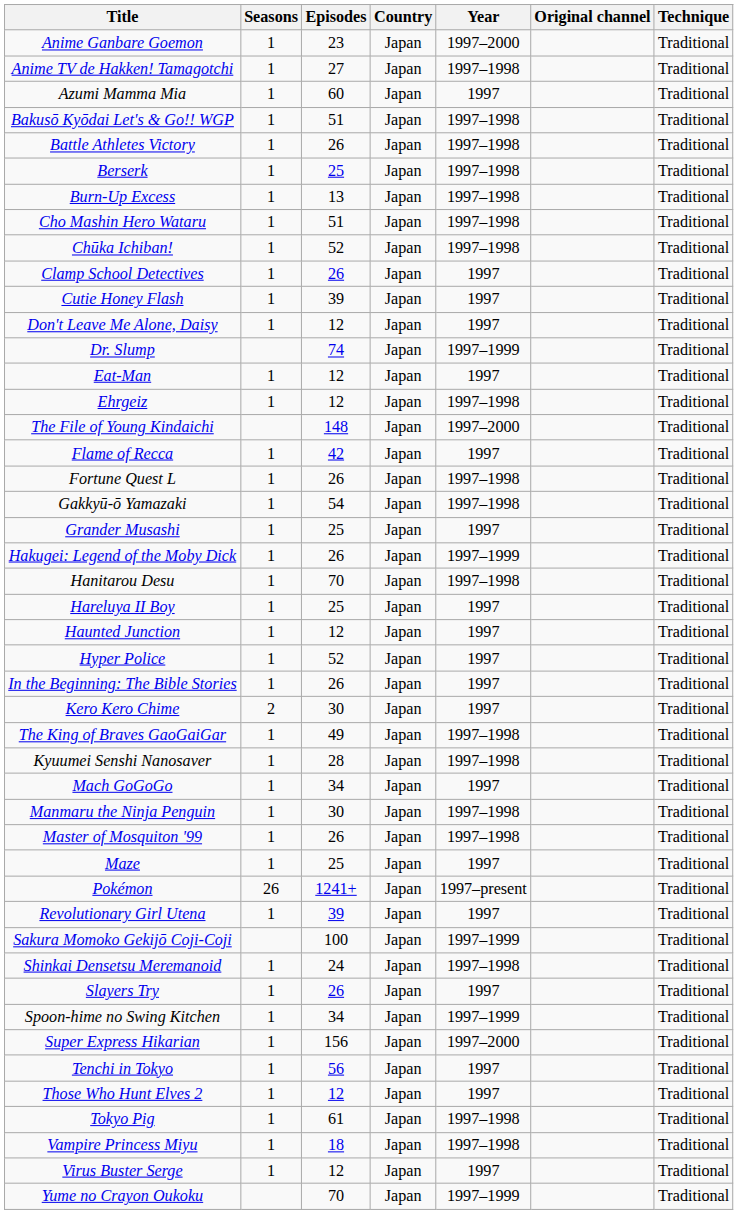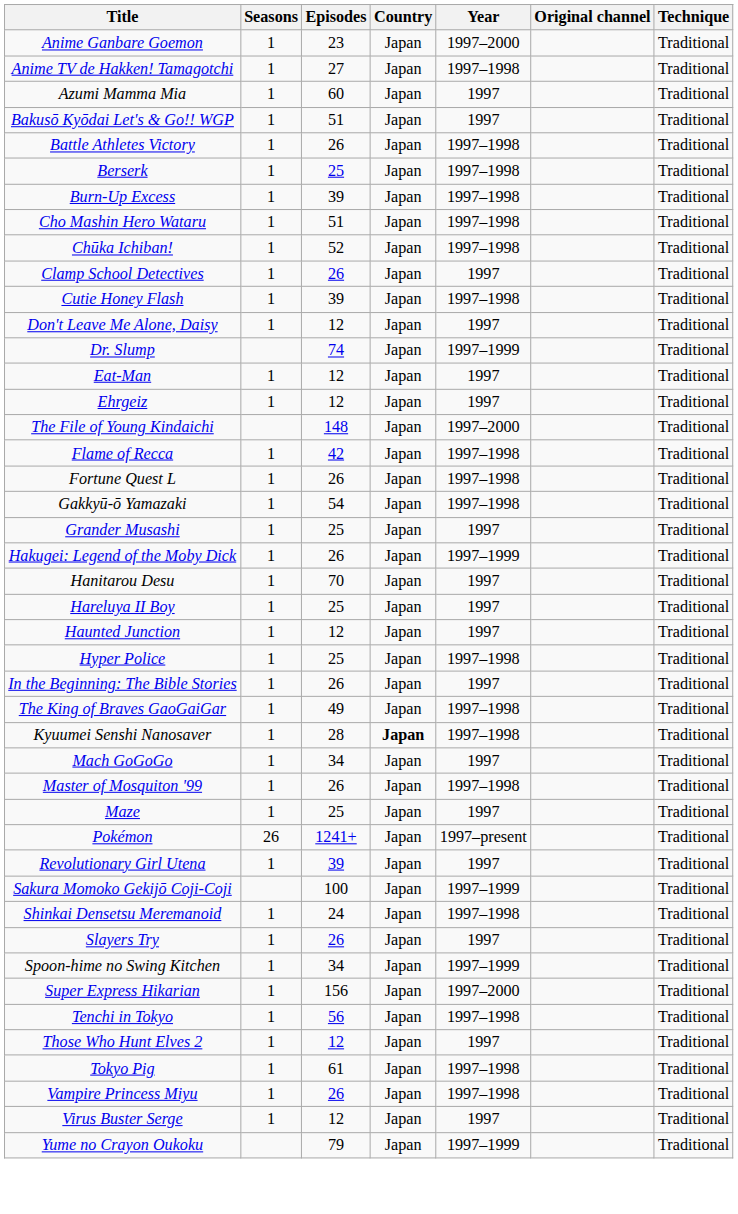Bakusō Kyōdai Let's & Go!! WGP | Year: 1997–1998 -> 1997
Burn-Up Excess | Episodes: 13 -> 39
Cutie Honey Flash | Year: 1997 -> 1997–1998
Ehrgeiz | Year: 1997–1998 -> 1997
Flame of Recca | Year: 1997 -> 1997–1998
Hanitarou Desu | Year: 1997–1998 -> 1997
Hyper Police | Episodes: 52 -> 25
Hyper Police | Year: 1997 -> 1997–1998
- row: Kero Kero Chime | 2 | 30 | Japan | 1997 | Traditional
Kyuumei Senshi Nanosaver | Country: normal -> bold
- row: Manmaru the Ninja Penguin | 1 | 30 | Japan | 1997–1998 | Traditional
Tenchi in Tokyo | Year: 1997 -> 1997–1998
Vampire Princess Miyu | Episodes: 18 -> 26
Yume no Crayon Oukoku | Episodes: 70 -> 79
